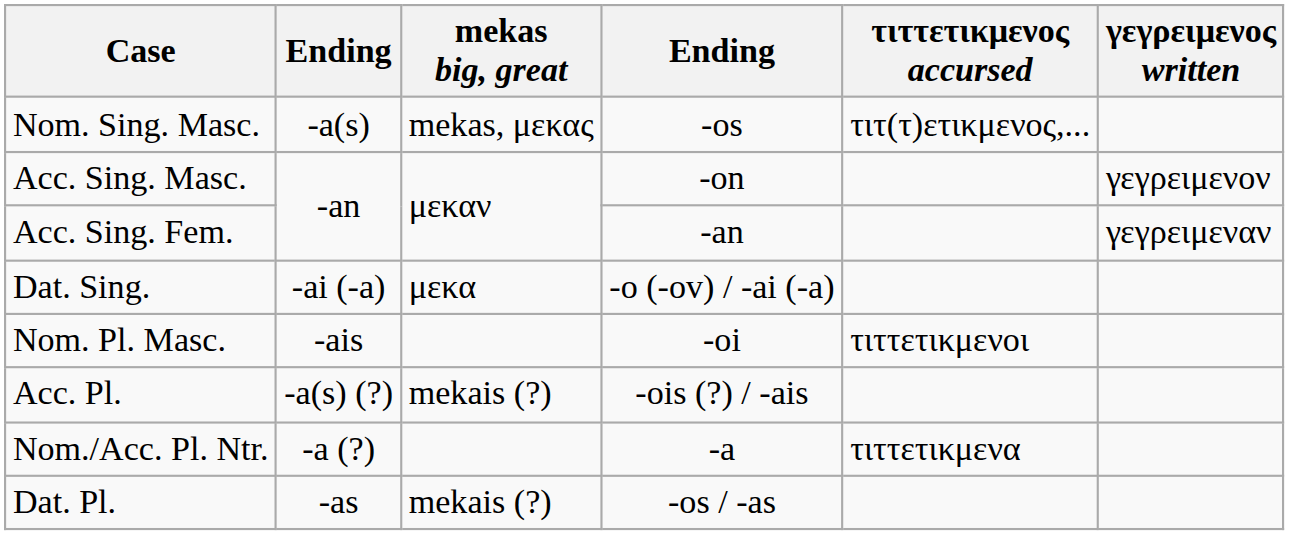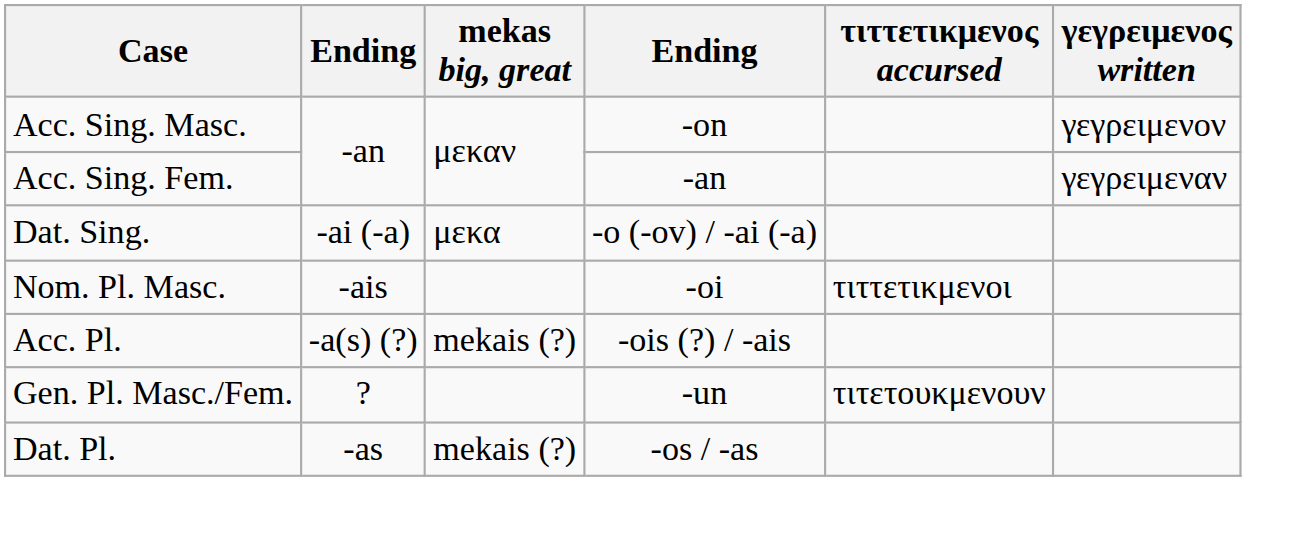- row: Nom. Sing. Masc. | -a(s) | mekas, μεκας | -os | τιτ(τ)ετικμενος,...
- row: Nom./Acc. Pl. Ntr. | -a (?) | -a | τιττετικμενα
+ row: Gen. Pl. Masc./Fem. | ? | -un | τιτετουκμενουν
